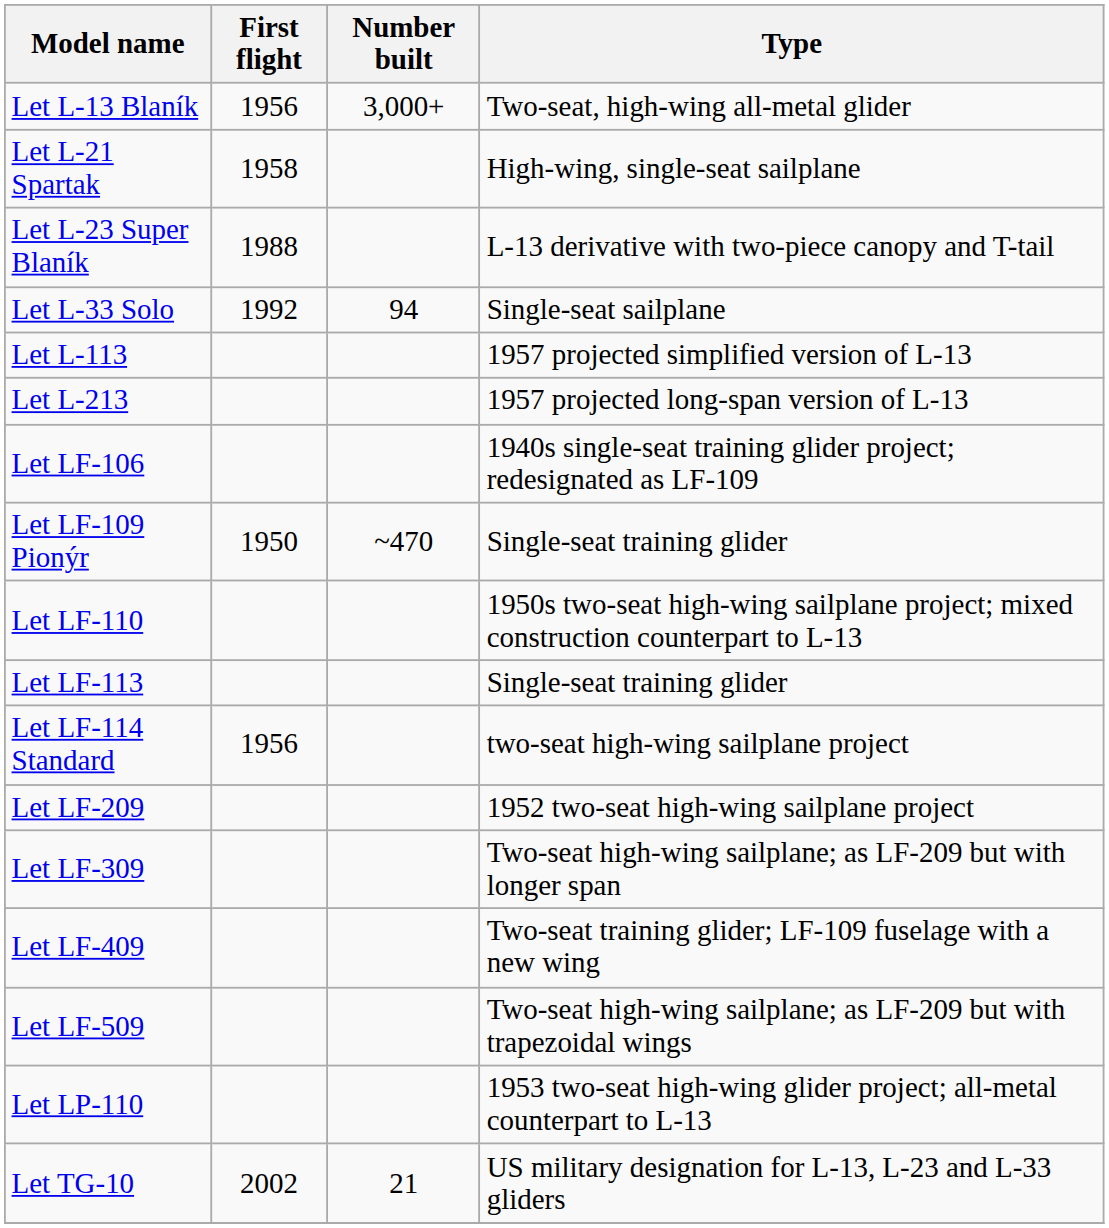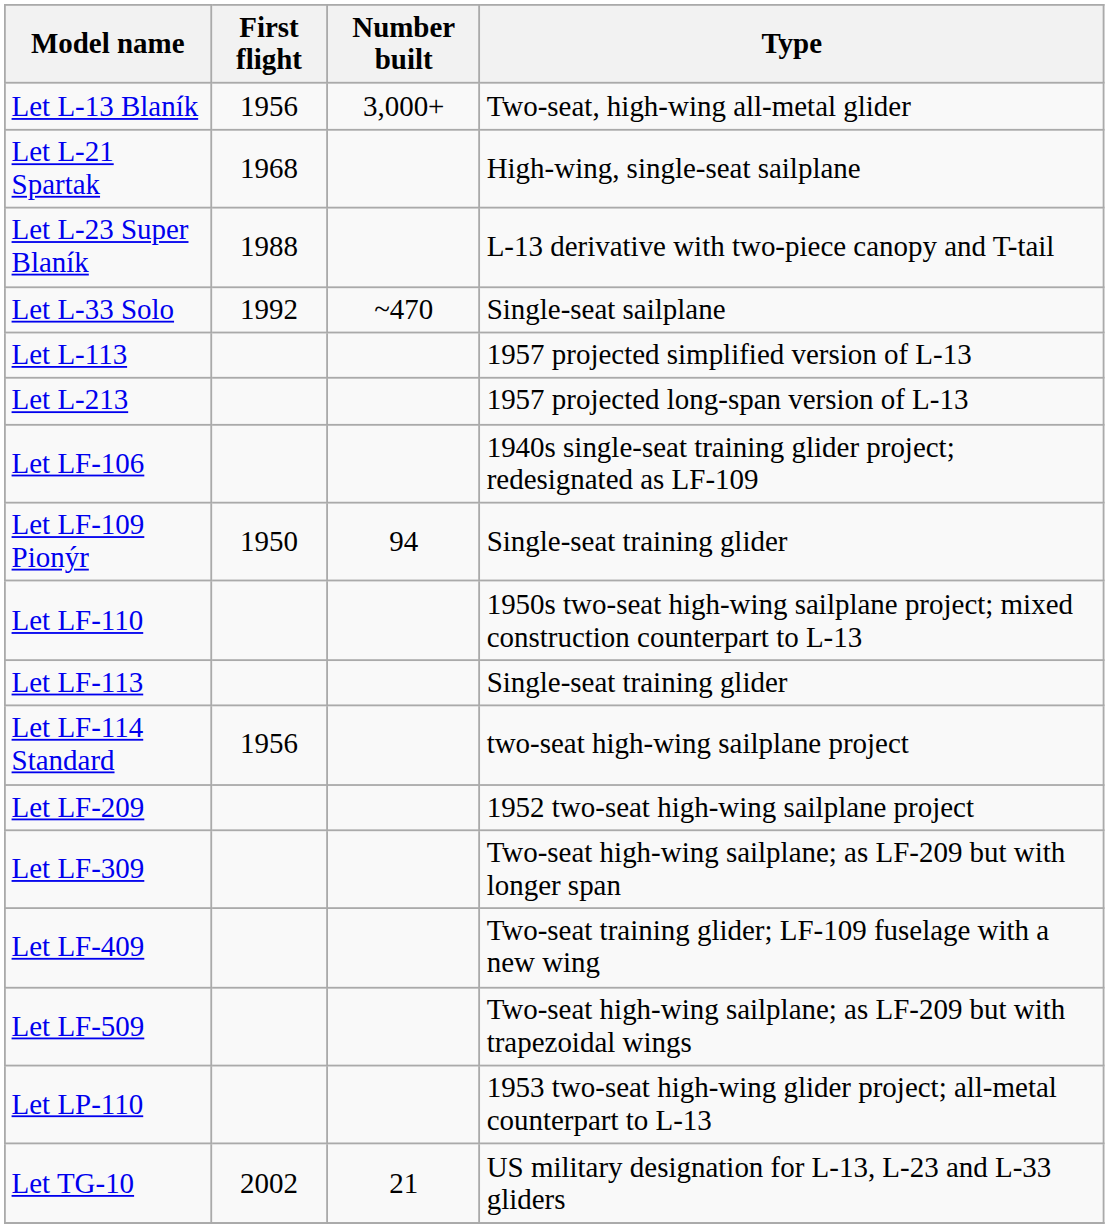Let L-21 Spartak | First flight: 1958 -> 1968
Let L-33 Solo | Number built: 94 -> ~470
Let LF-109 Pionýr | Number built: ~470 -> 94
